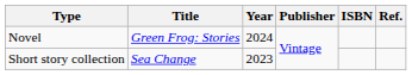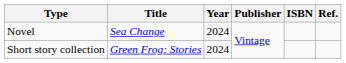Novel | Title: Green Frog: Stories -> Sea Change
Short story collection | Title: Sea Change -> Green Frog: Stories
Short story collection | Year: 2023 -> 2024
